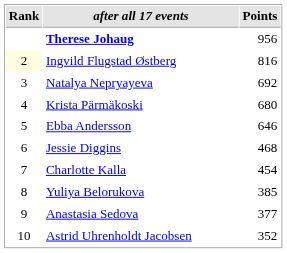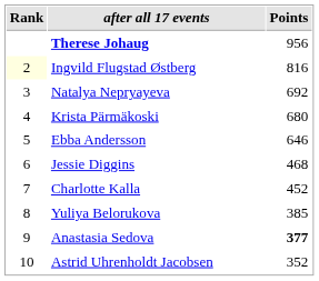Charlotte Kalla | Points: 454 -> 452
Anastasia Sedova | Points: normal -> bold
